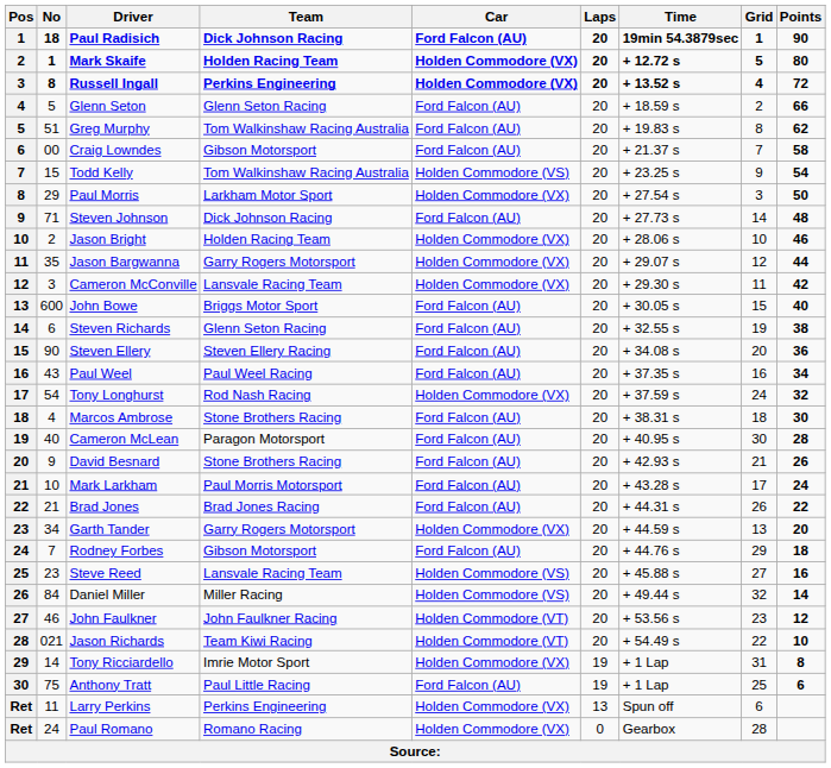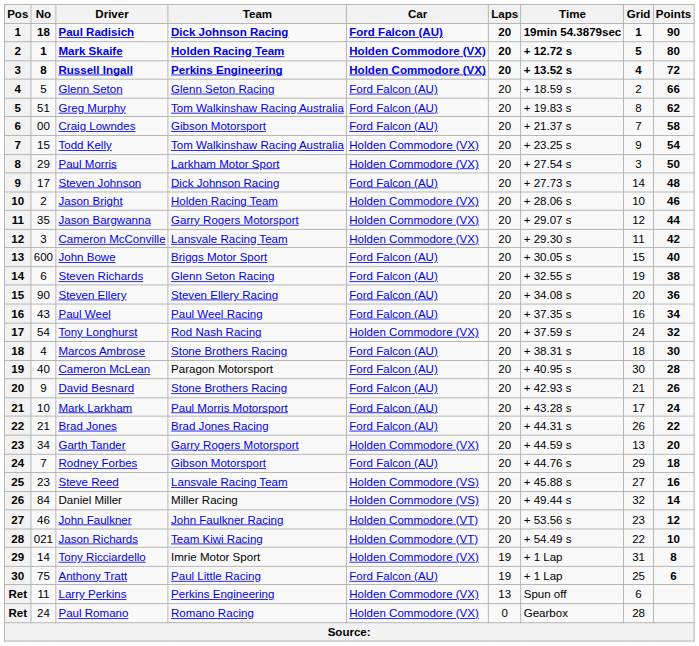Todd Kelly | Car: Holden Commodore (VS) -> Holden Commodore (VX)
Steven Johnson | No: 71 -> 17
